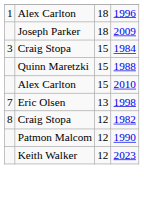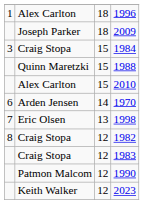+ row: 6 | Arden Jensen | 14 | 1970
+ row: Craig Stopa | 12 | 1983
